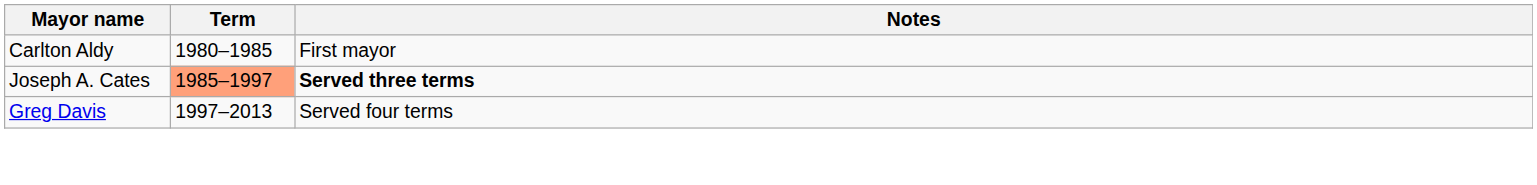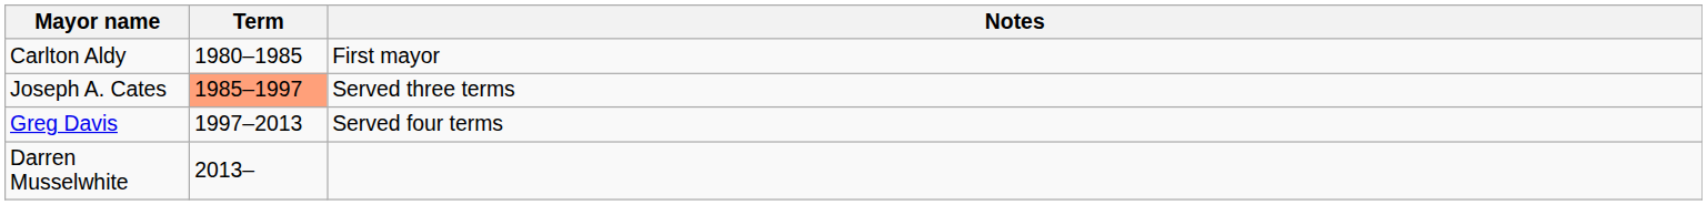Joseph A. Cates | Notes: bold -> normal
+ row: Darren Musselwhite | 2013–
